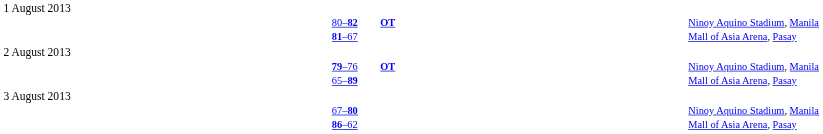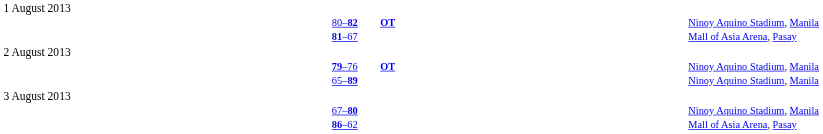65–89 | column 6: Mall of Asia Arena, Pasay -> Ninoy Aquino Stadium, Manila
